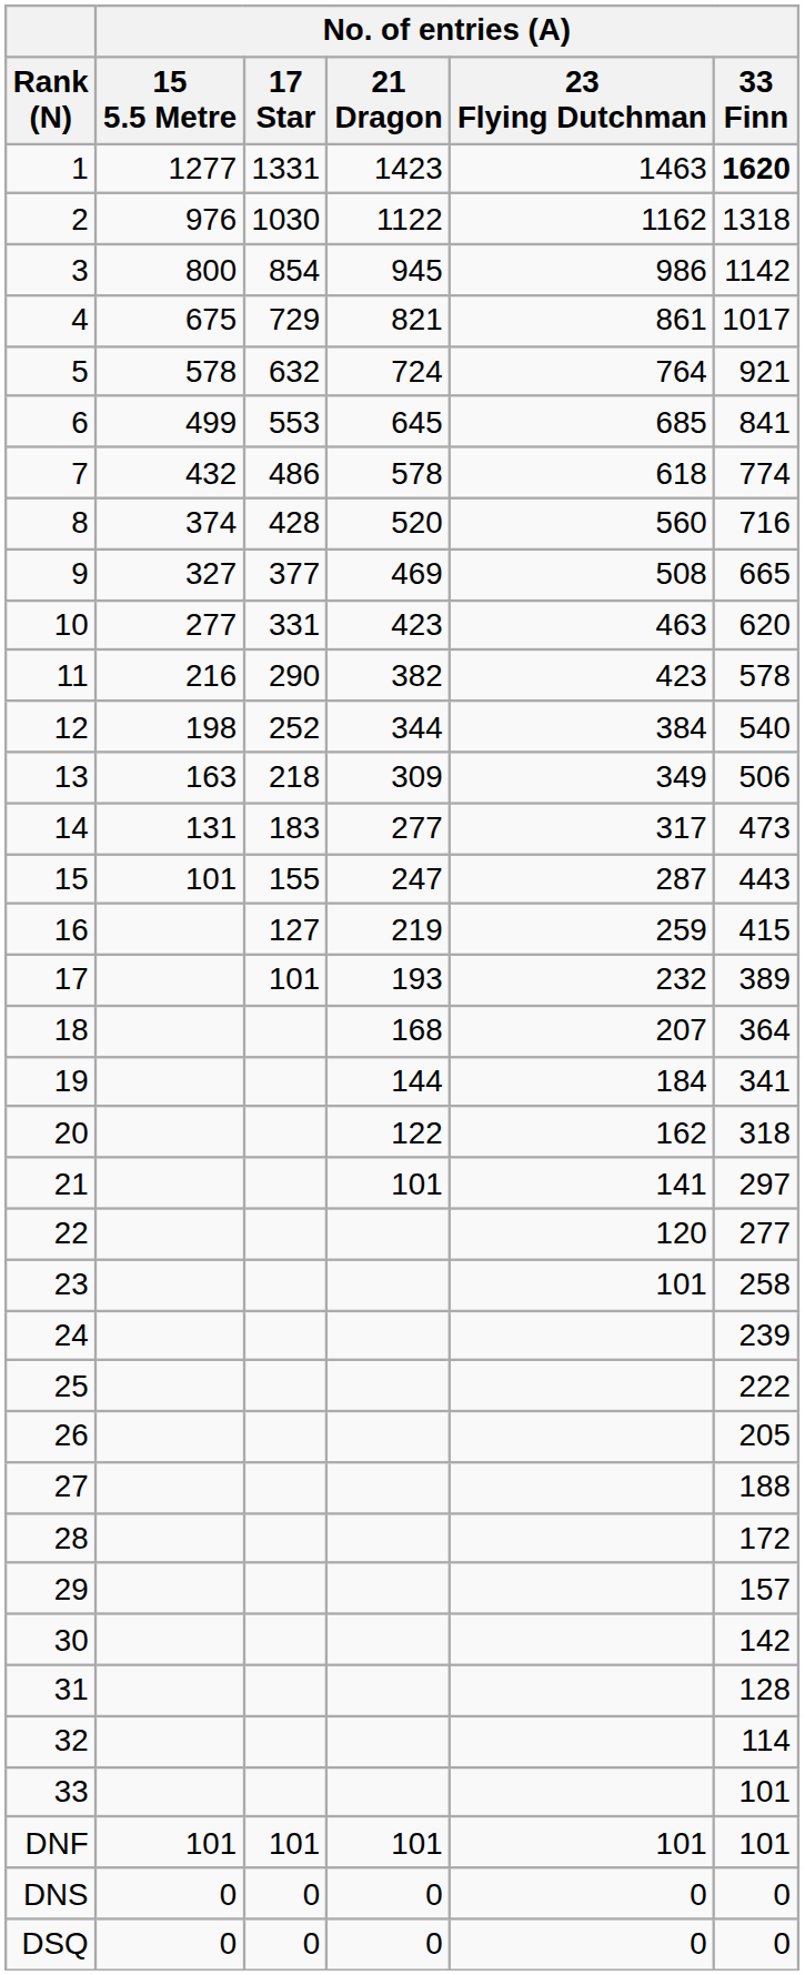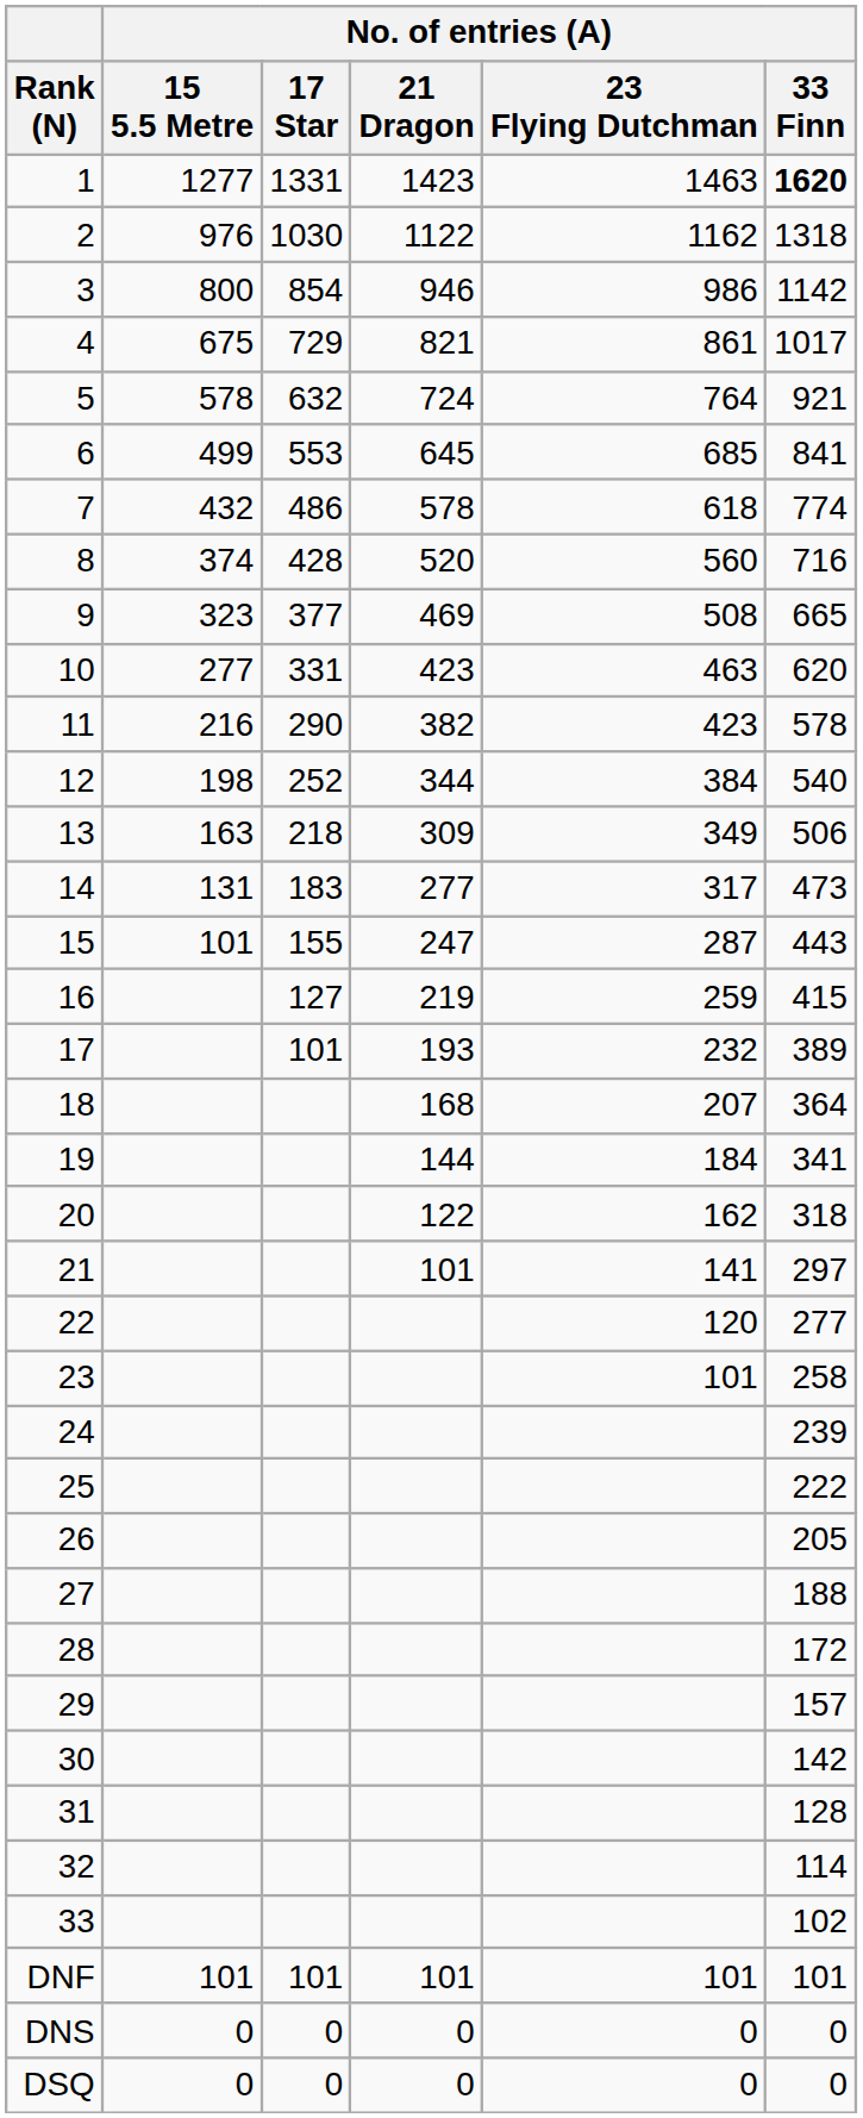3 | No. of entries (A) / 21 Dragon: 945 -> 946
9 | No. of entries (A) / 15 5.5 Metre: 327 -> 323
33 | No. of entries (A) / 33 Finn: 101 -> 102
